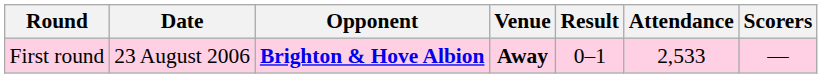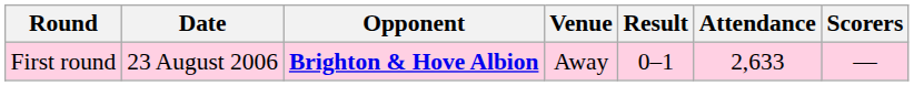First round | Venue: bold -> normal
First round | Attendance: 2,533 -> 2,633
